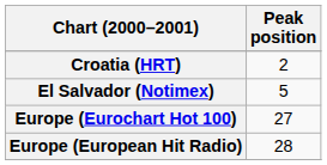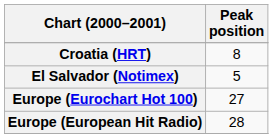Croatia (HRT) | Peak position: 2 -> 8
